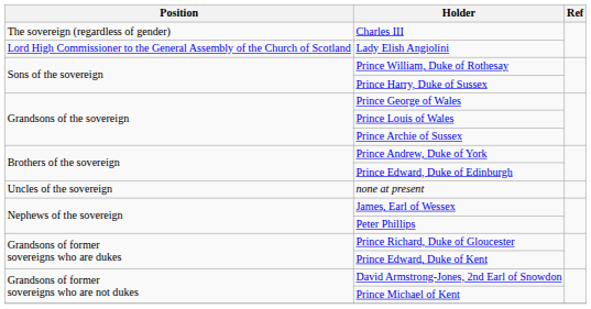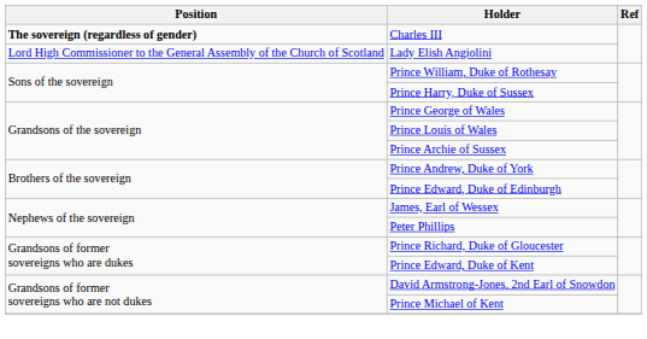Charles III | Position: normal -> bold
- row: Uncles of the sovereign | none at present
